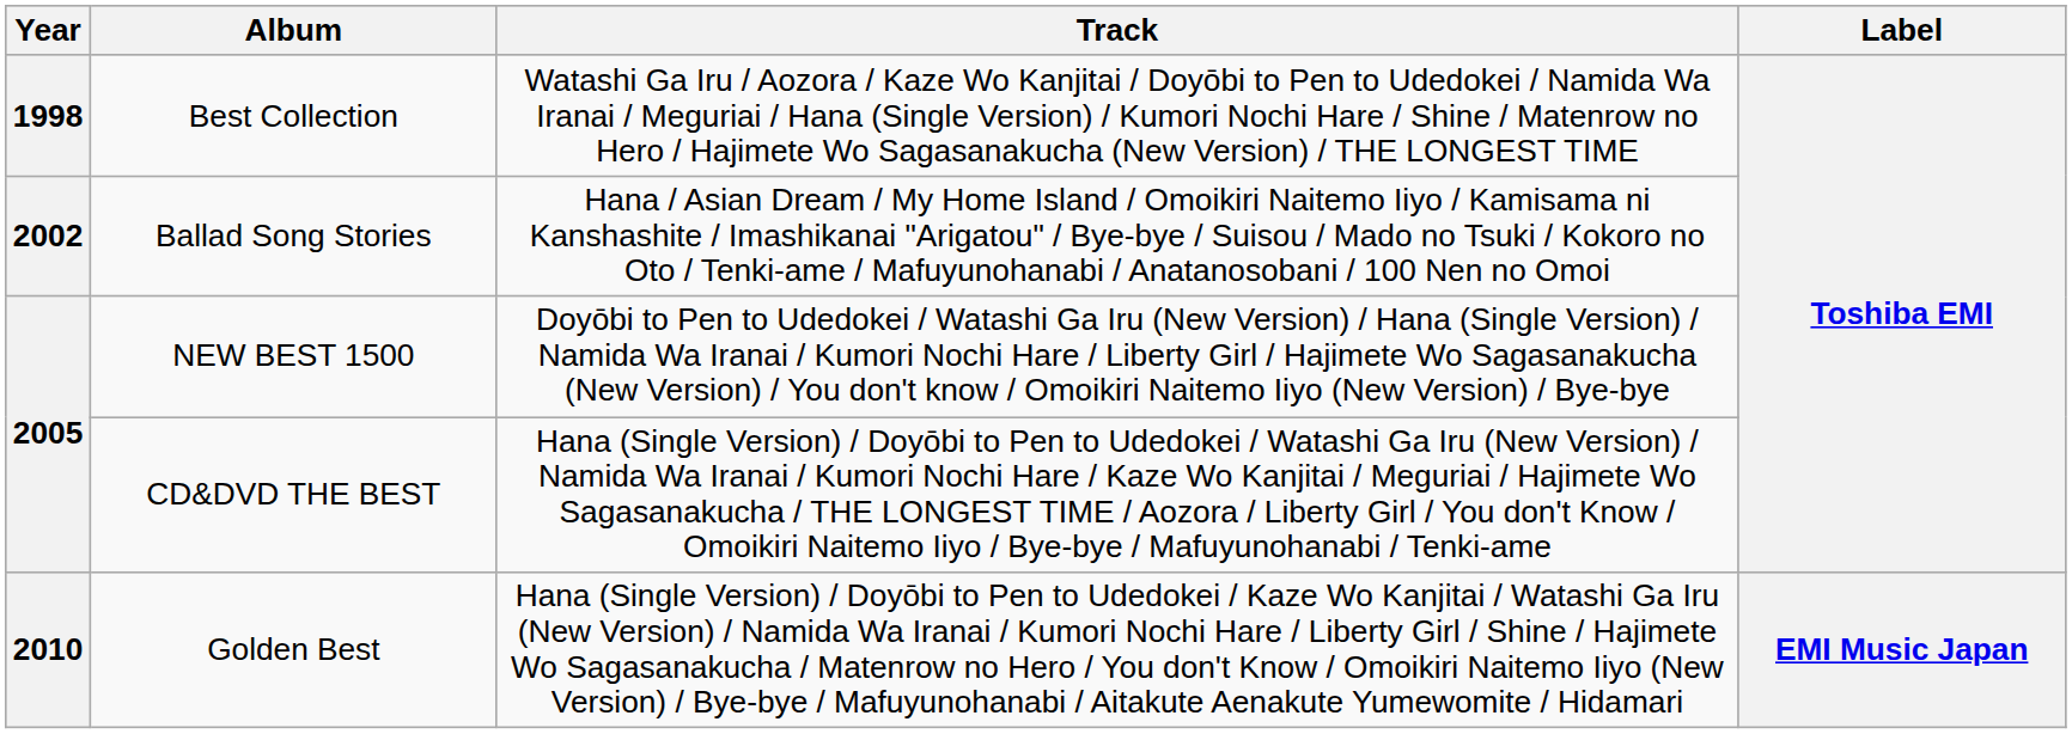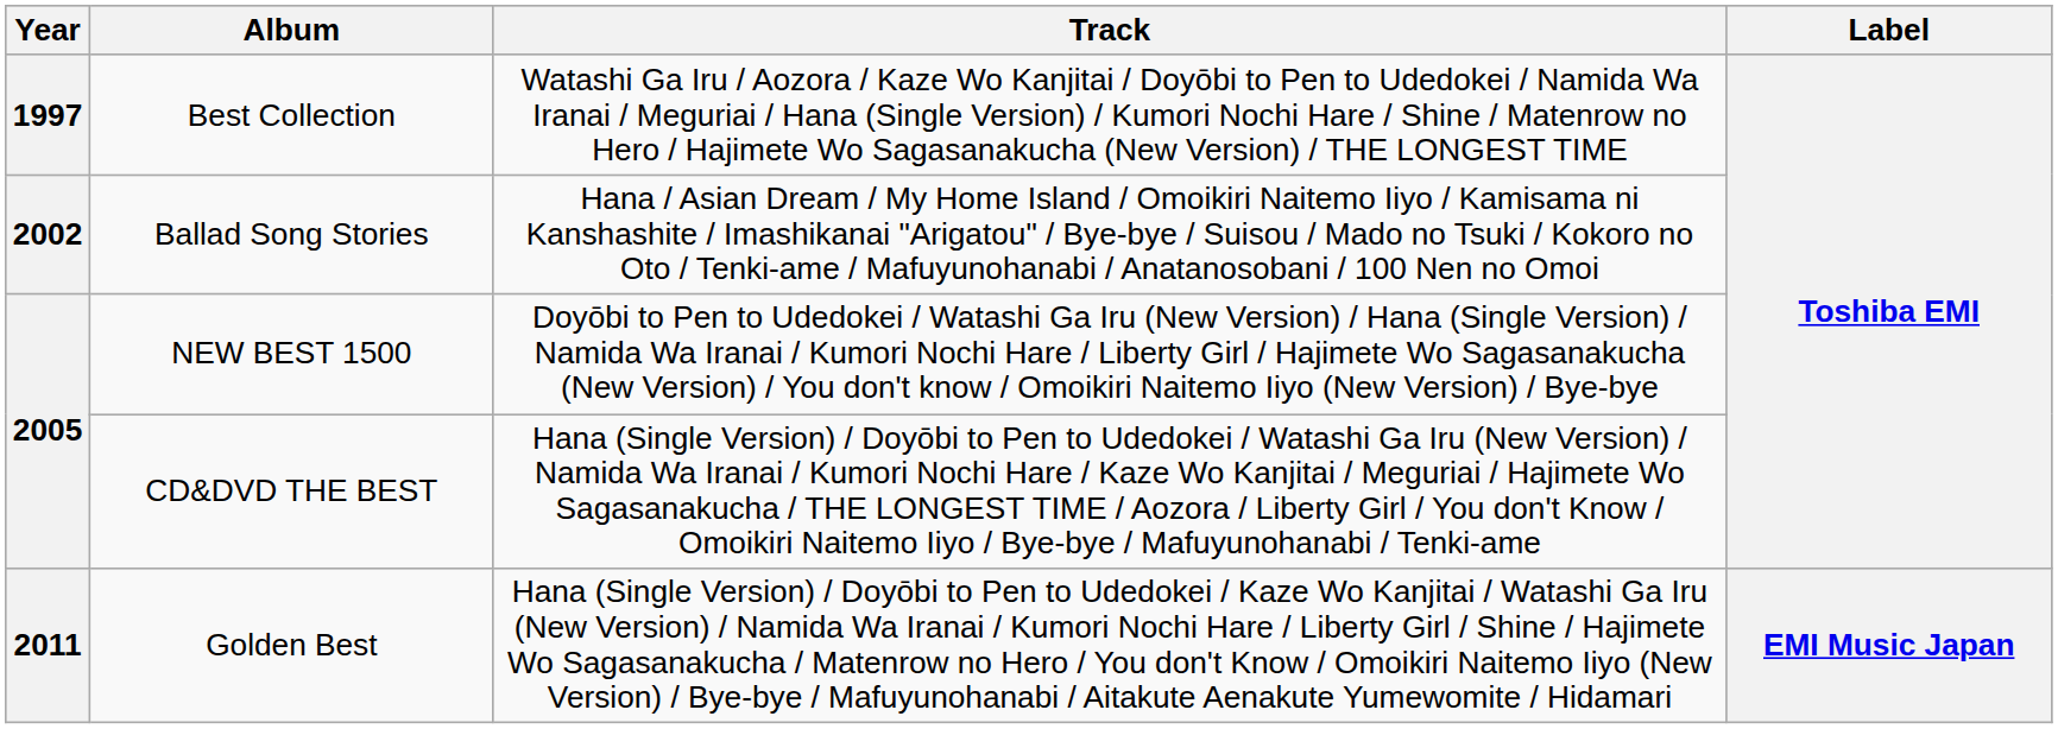Best Collection | Year: 1998 -> 1997
Golden Best | Year: 2010 -> 2011
